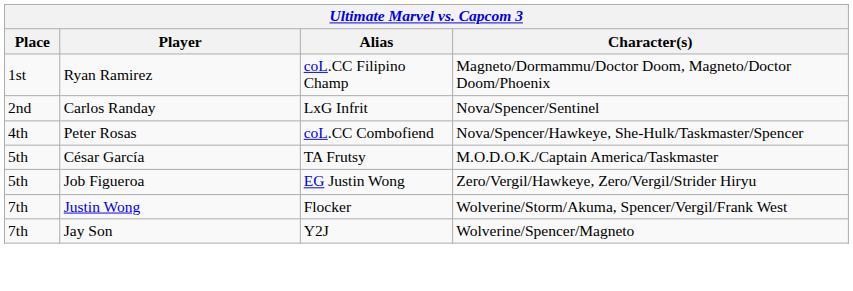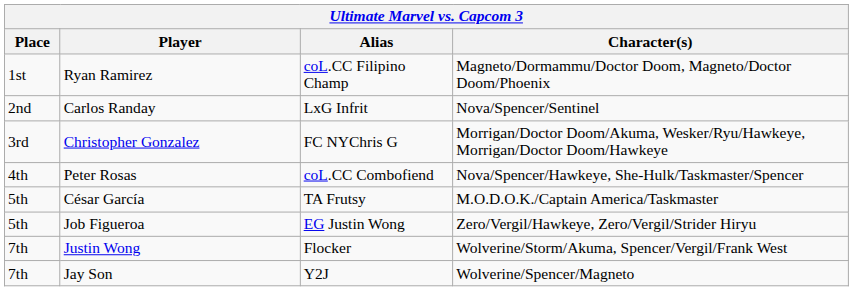+ row: 3rd | Christopher Gonzalez | FC NYChris G | Morrigan/Doctor Doom/Akuma, Wesker/Ryu/Hawkeye, Morrigan/Doctor Doom/Hawkeye
